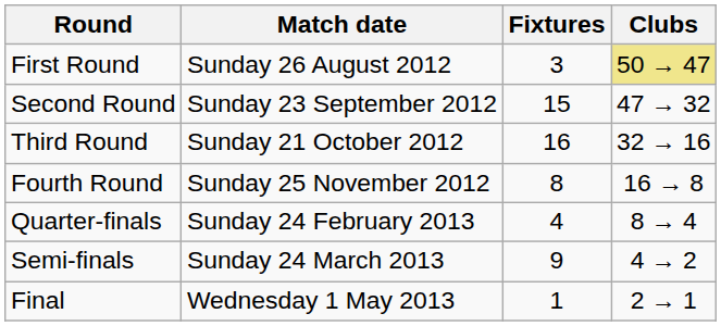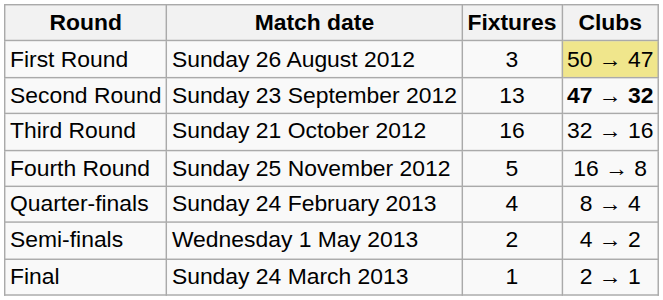Second Round | Fixtures: 15 -> 13
Second Round | Clubs: normal -> bold
Fourth Round | Fixtures: 8 -> 5
Semi-finals | Match date: Sunday 24 March 2013 -> Wednesday 1 May 2013
Semi-finals | Fixtures: 9 -> 2
Final | Match date: Wednesday 1 May 2013 -> Sunday 24 March 2013
